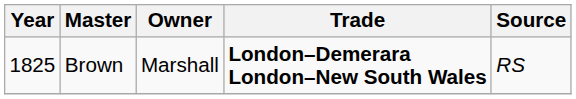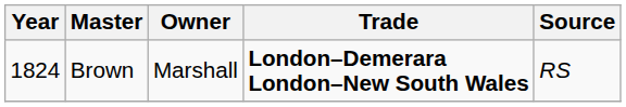Brown | Year: 1825 -> 1824
